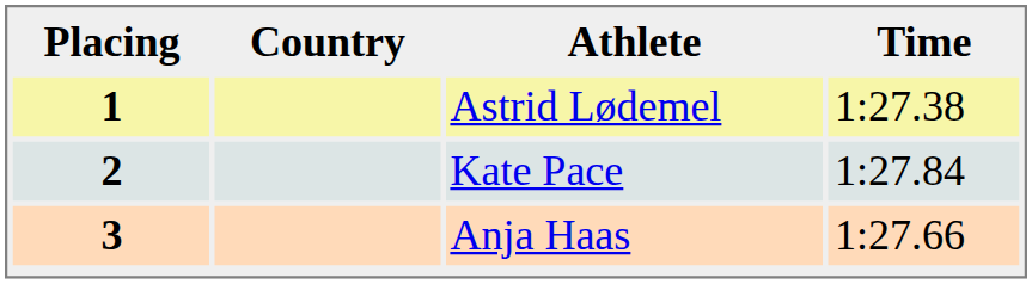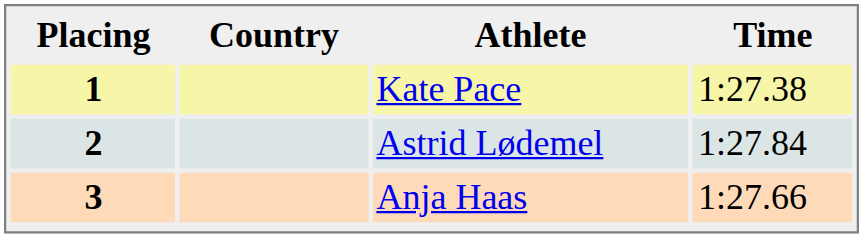1 | Athlete: Astrid Lødemel -> Kate Pace
2 | Athlete: Kate Pace -> Astrid Lødemel
